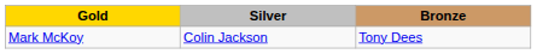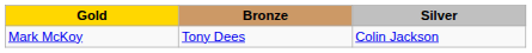columns swapped: Silver <-> Bronze
